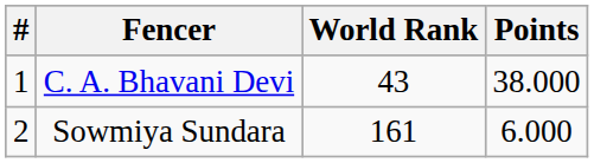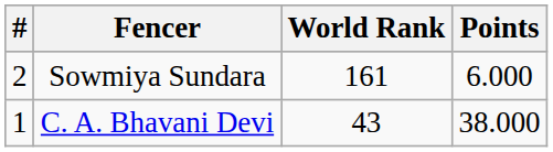rows swapped: C. A. Bhavani Devi <-> Sowmiya Sundara
